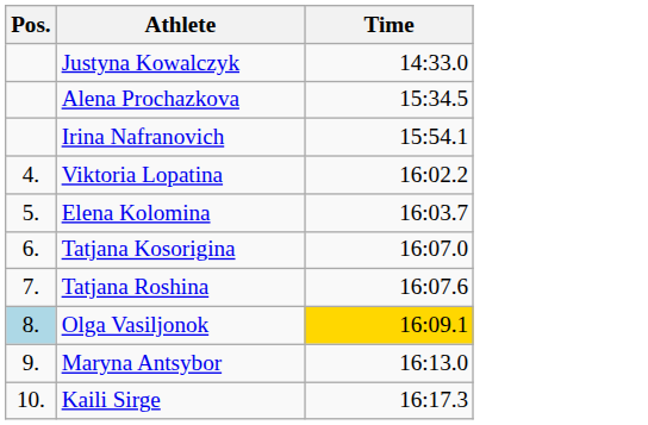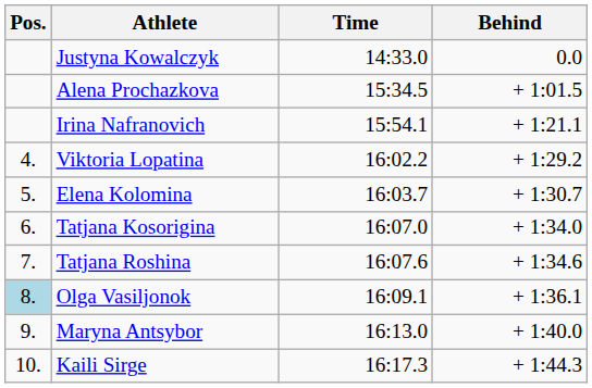+ column: Behind | 0.0 | + 1:01.5 | + 1:21.1 | + 1:29.2 | + 1:30.7 | + 1:34.0 | + 1:34.6 | + 1:36.1 | + 1:40.0 | + 1:44.3
Olga Vasiljonok | Time: gold background -> no background
